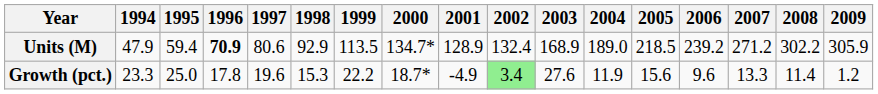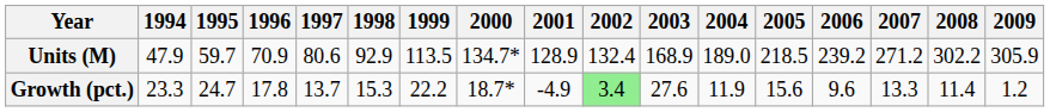Units (M) | 1995: 59.4 -> 59.7
Units (M) | 1996: bold -> normal
Growth (pct.) | 1995: 25.0 -> 24.7
Growth (pct.) | 1997: 19.6 -> 13.7
